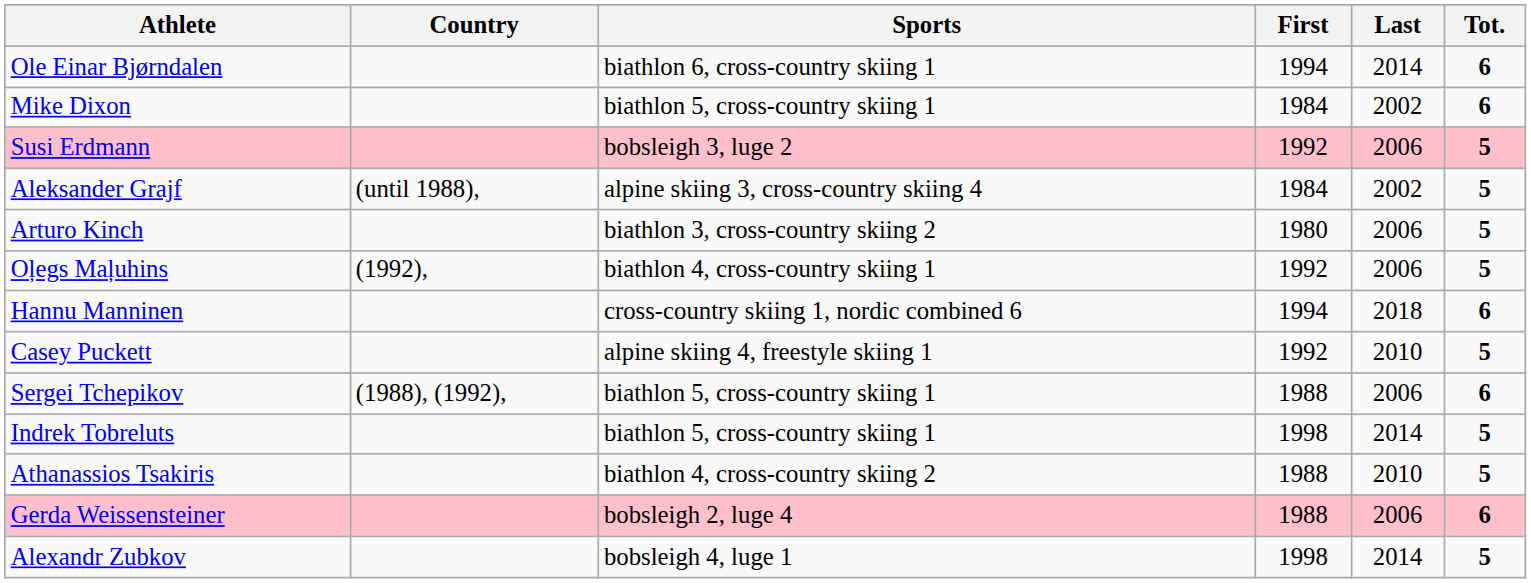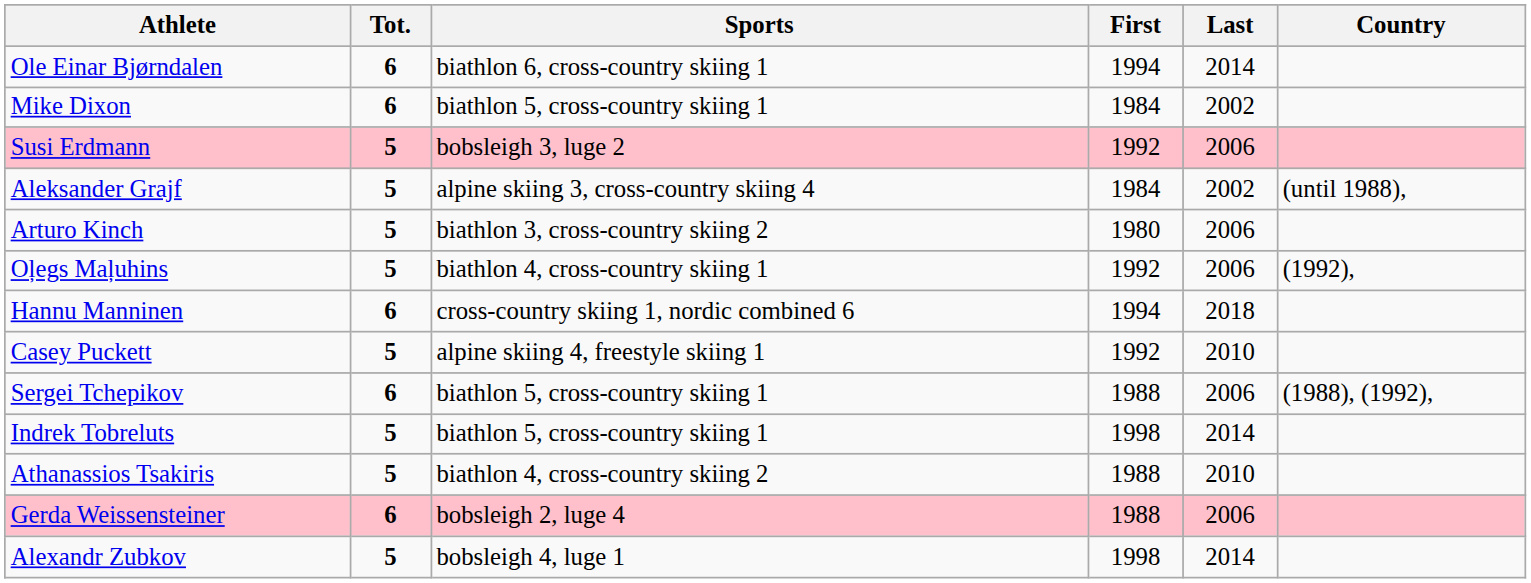columns swapped: Country <-> Tot.
